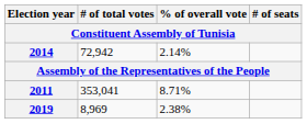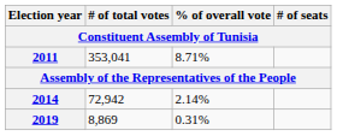rows swapped: 2011 <-> 2014
2019 | # of total votes: 8,969 -> 8,869
2019 | % of overall vote: 2.38% -> 0.31%
